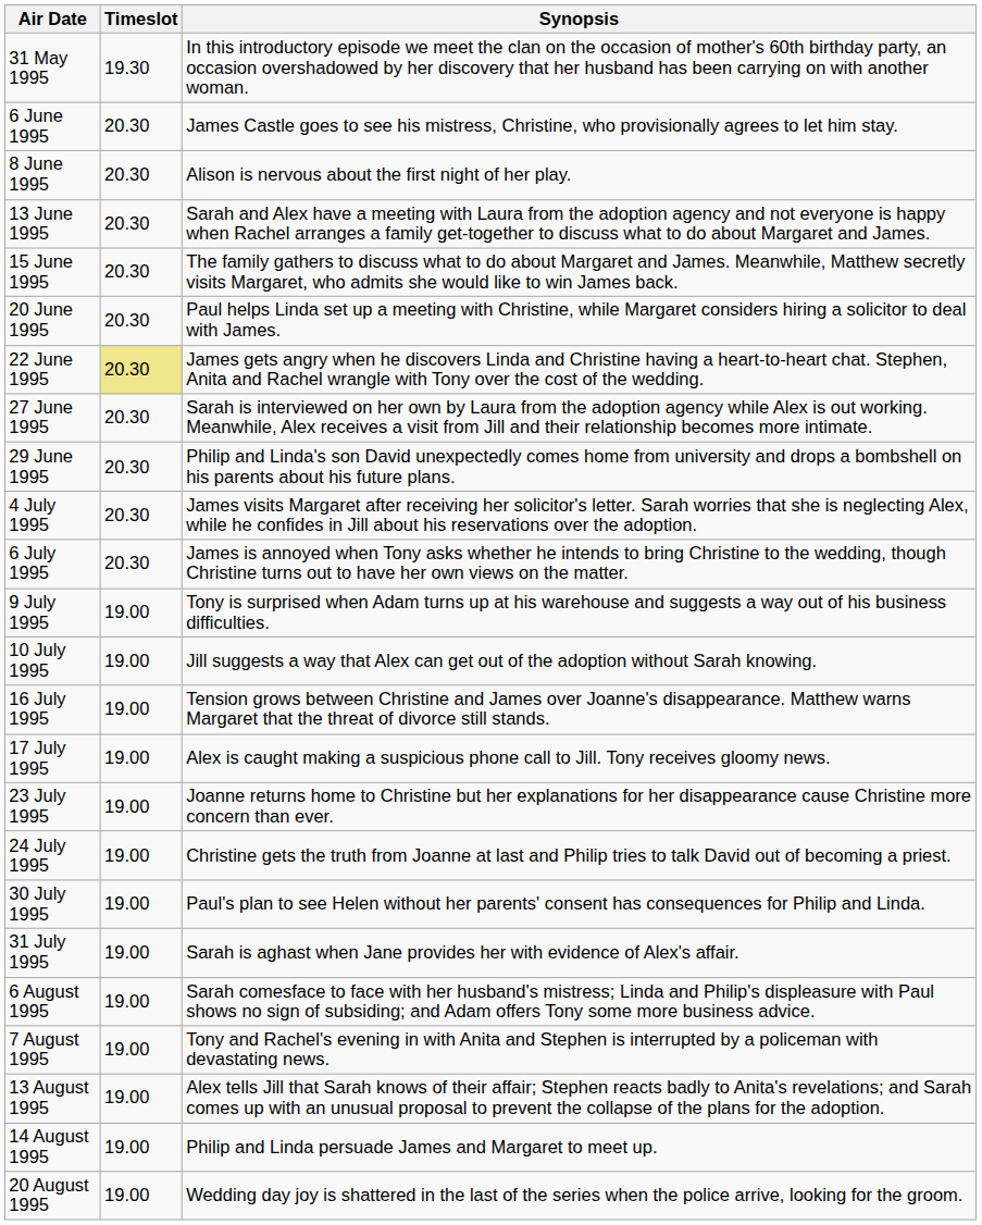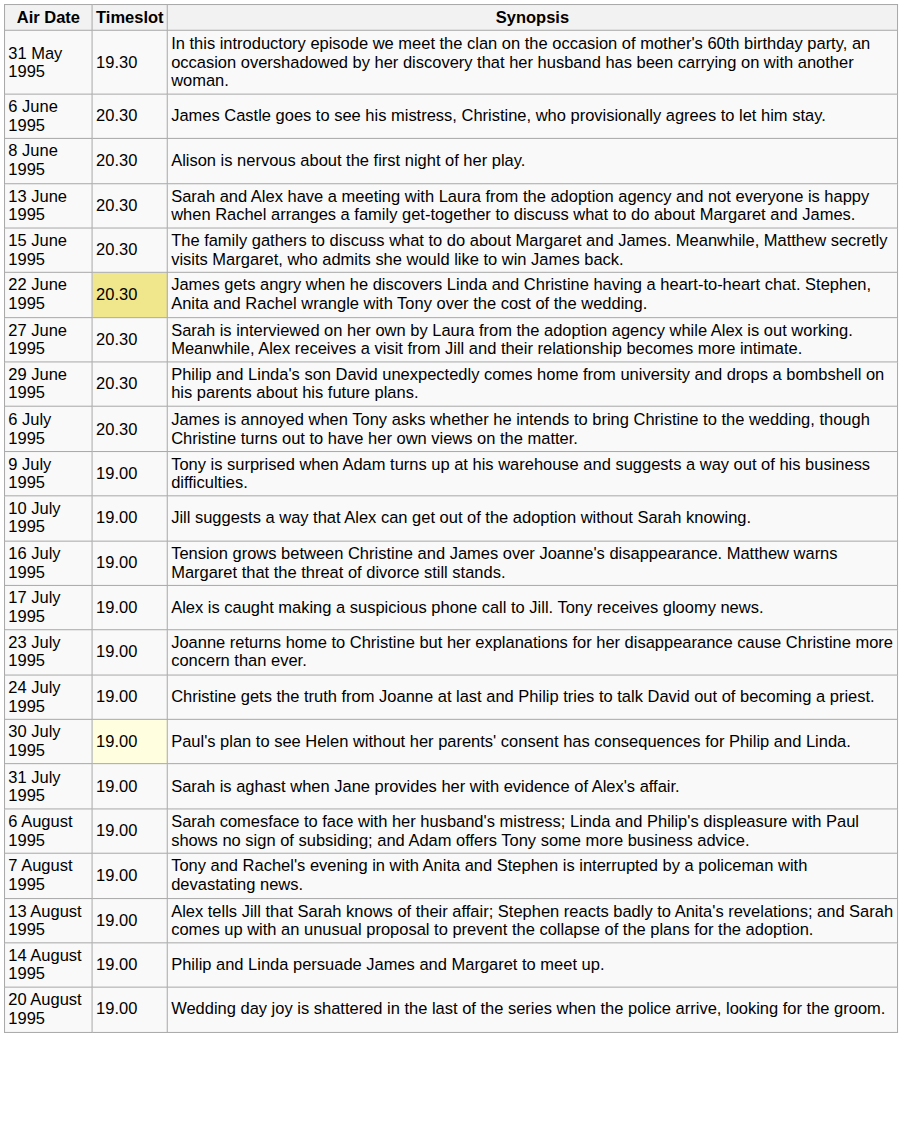- row: 20 June 1995 | 20.30 | Paul helps Linda set up a meeting with Christine, while Margaret considers hiring a solicitor to deal with James.
- row: 4 July 1995 | 20.30 | James visits Margaret after receiving her solicitor's letter. Sarah worries that she is neglecting Alex, while he confides in Jill about his reservations over the adoption.
30 July 1995 | Timeslot: no background -> lightyellow background
